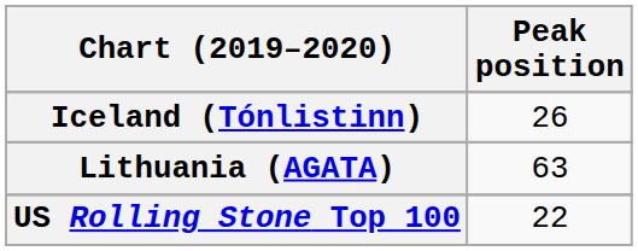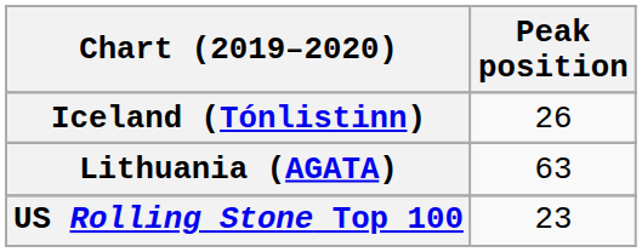US Rolling Stone Top 100 | Peak position: 22 -> 23
